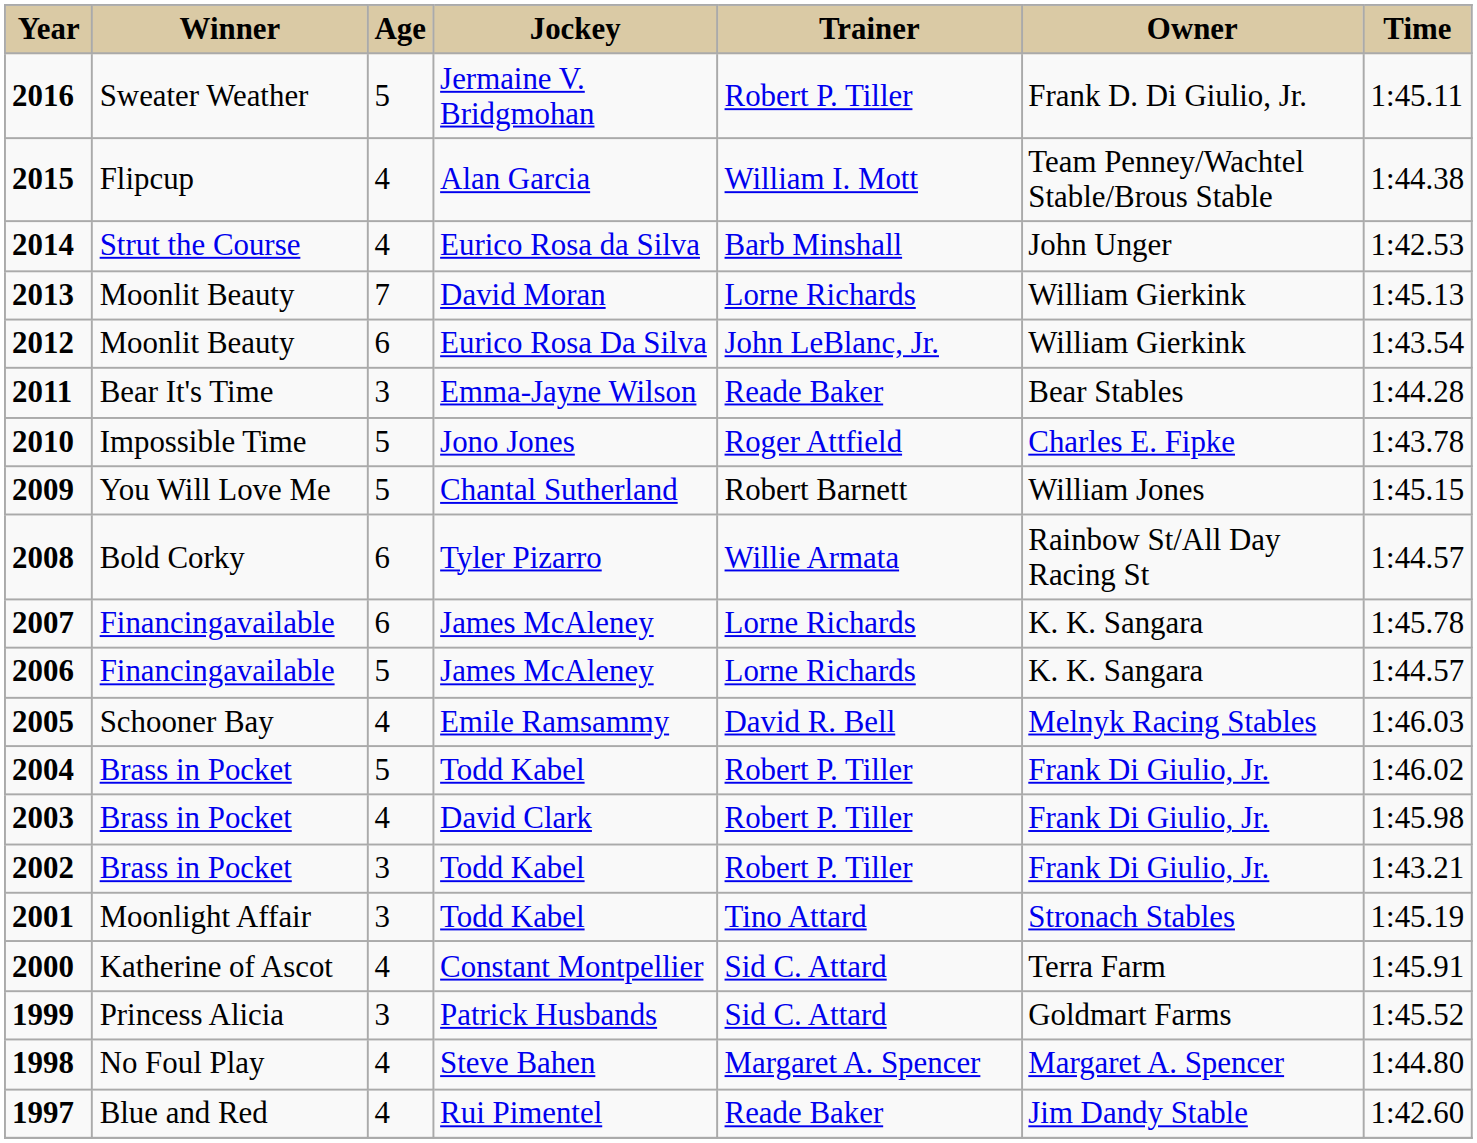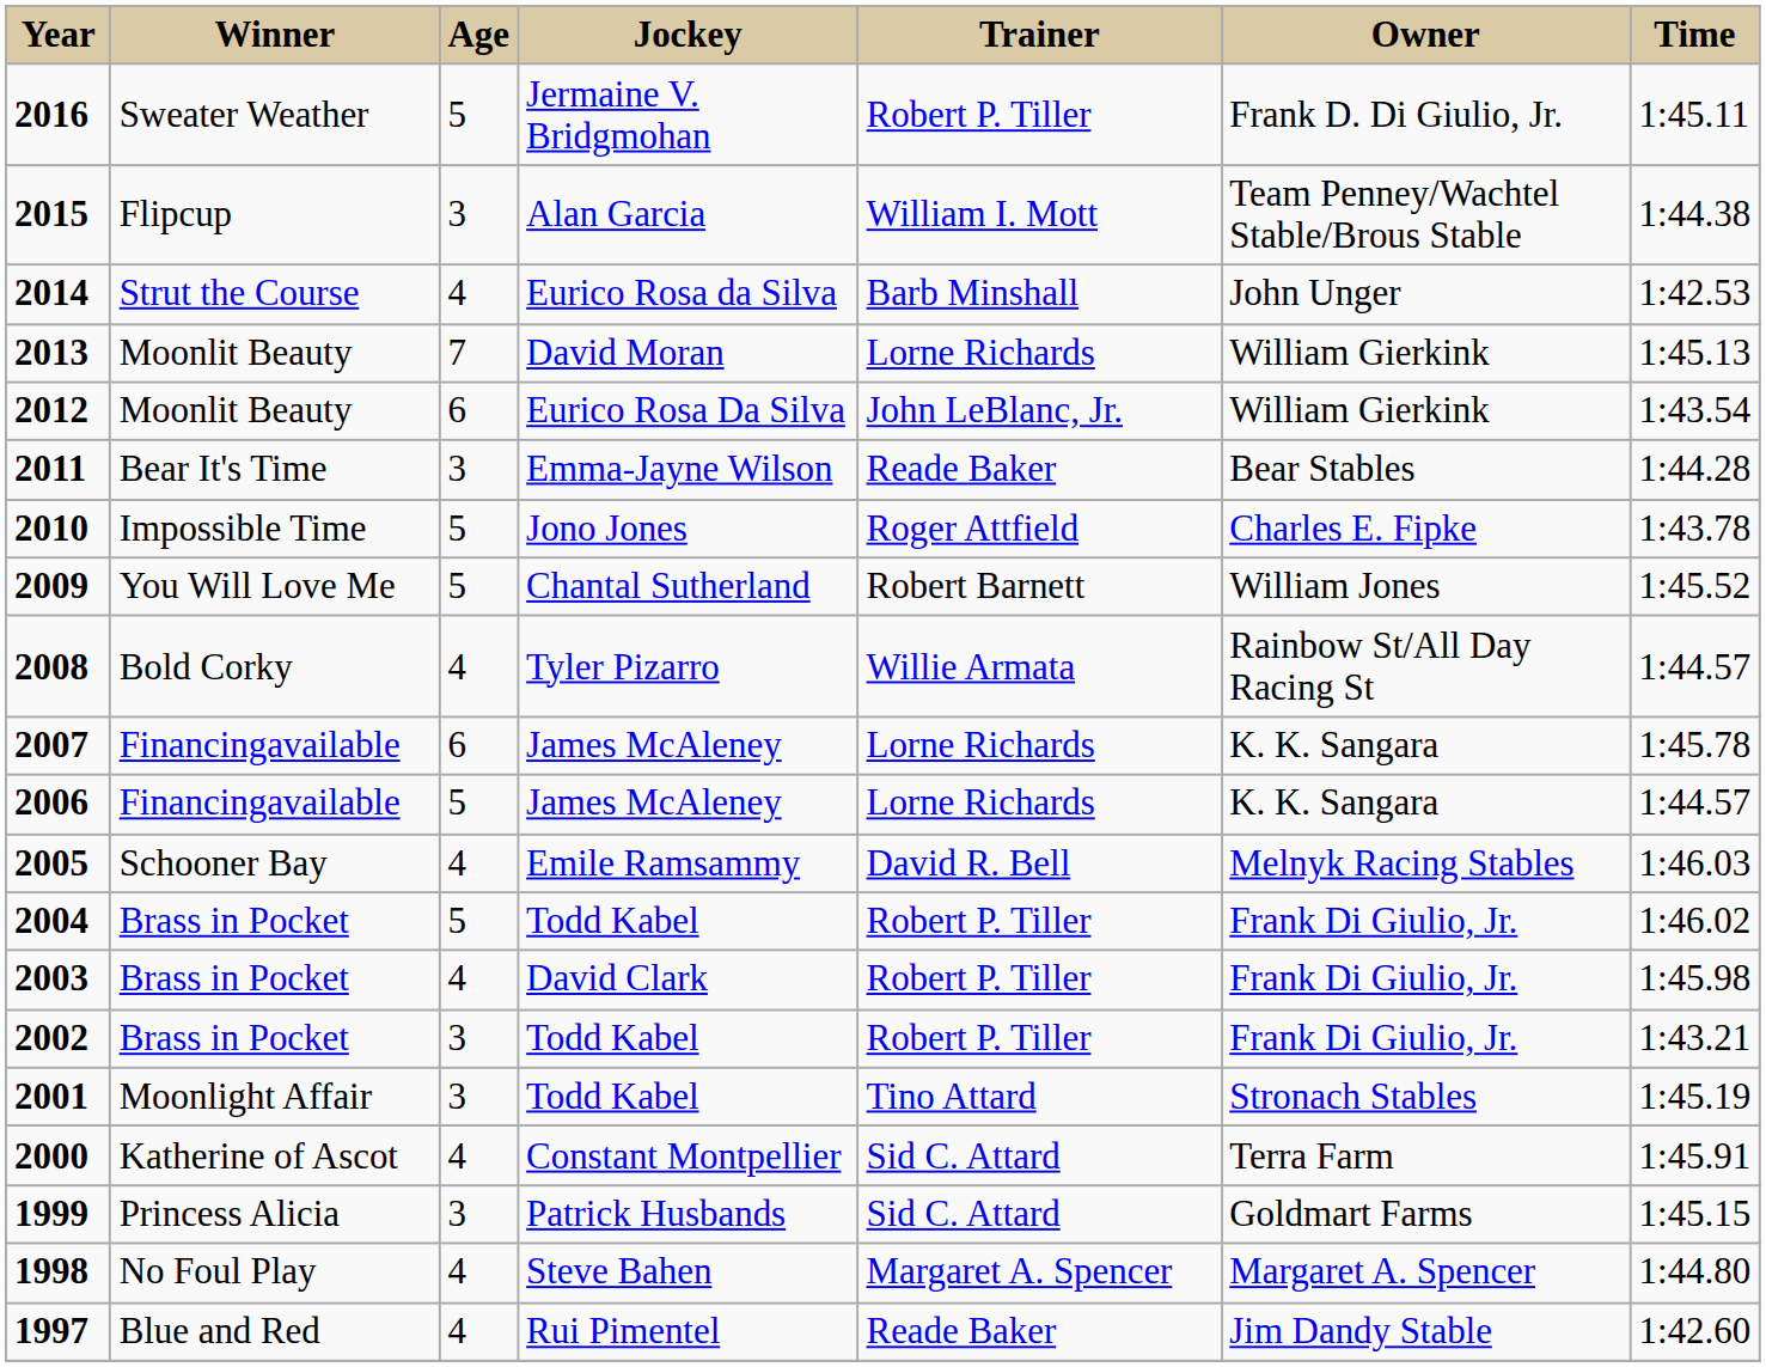2015 | Age: 4 -> 3
2009 | Time: 1:45.15 -> 1:45.52
2008 | Age: 6 -> 4
1999 | Time: 1:45.52 -> 1:45.15
